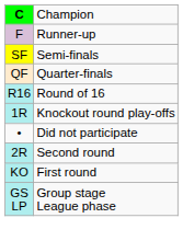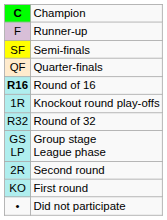Round of 16 | column 1: normal -> bold
+ row: R32 | Round of 32
rows swapped: Group stage League phase <-> Did not participate
